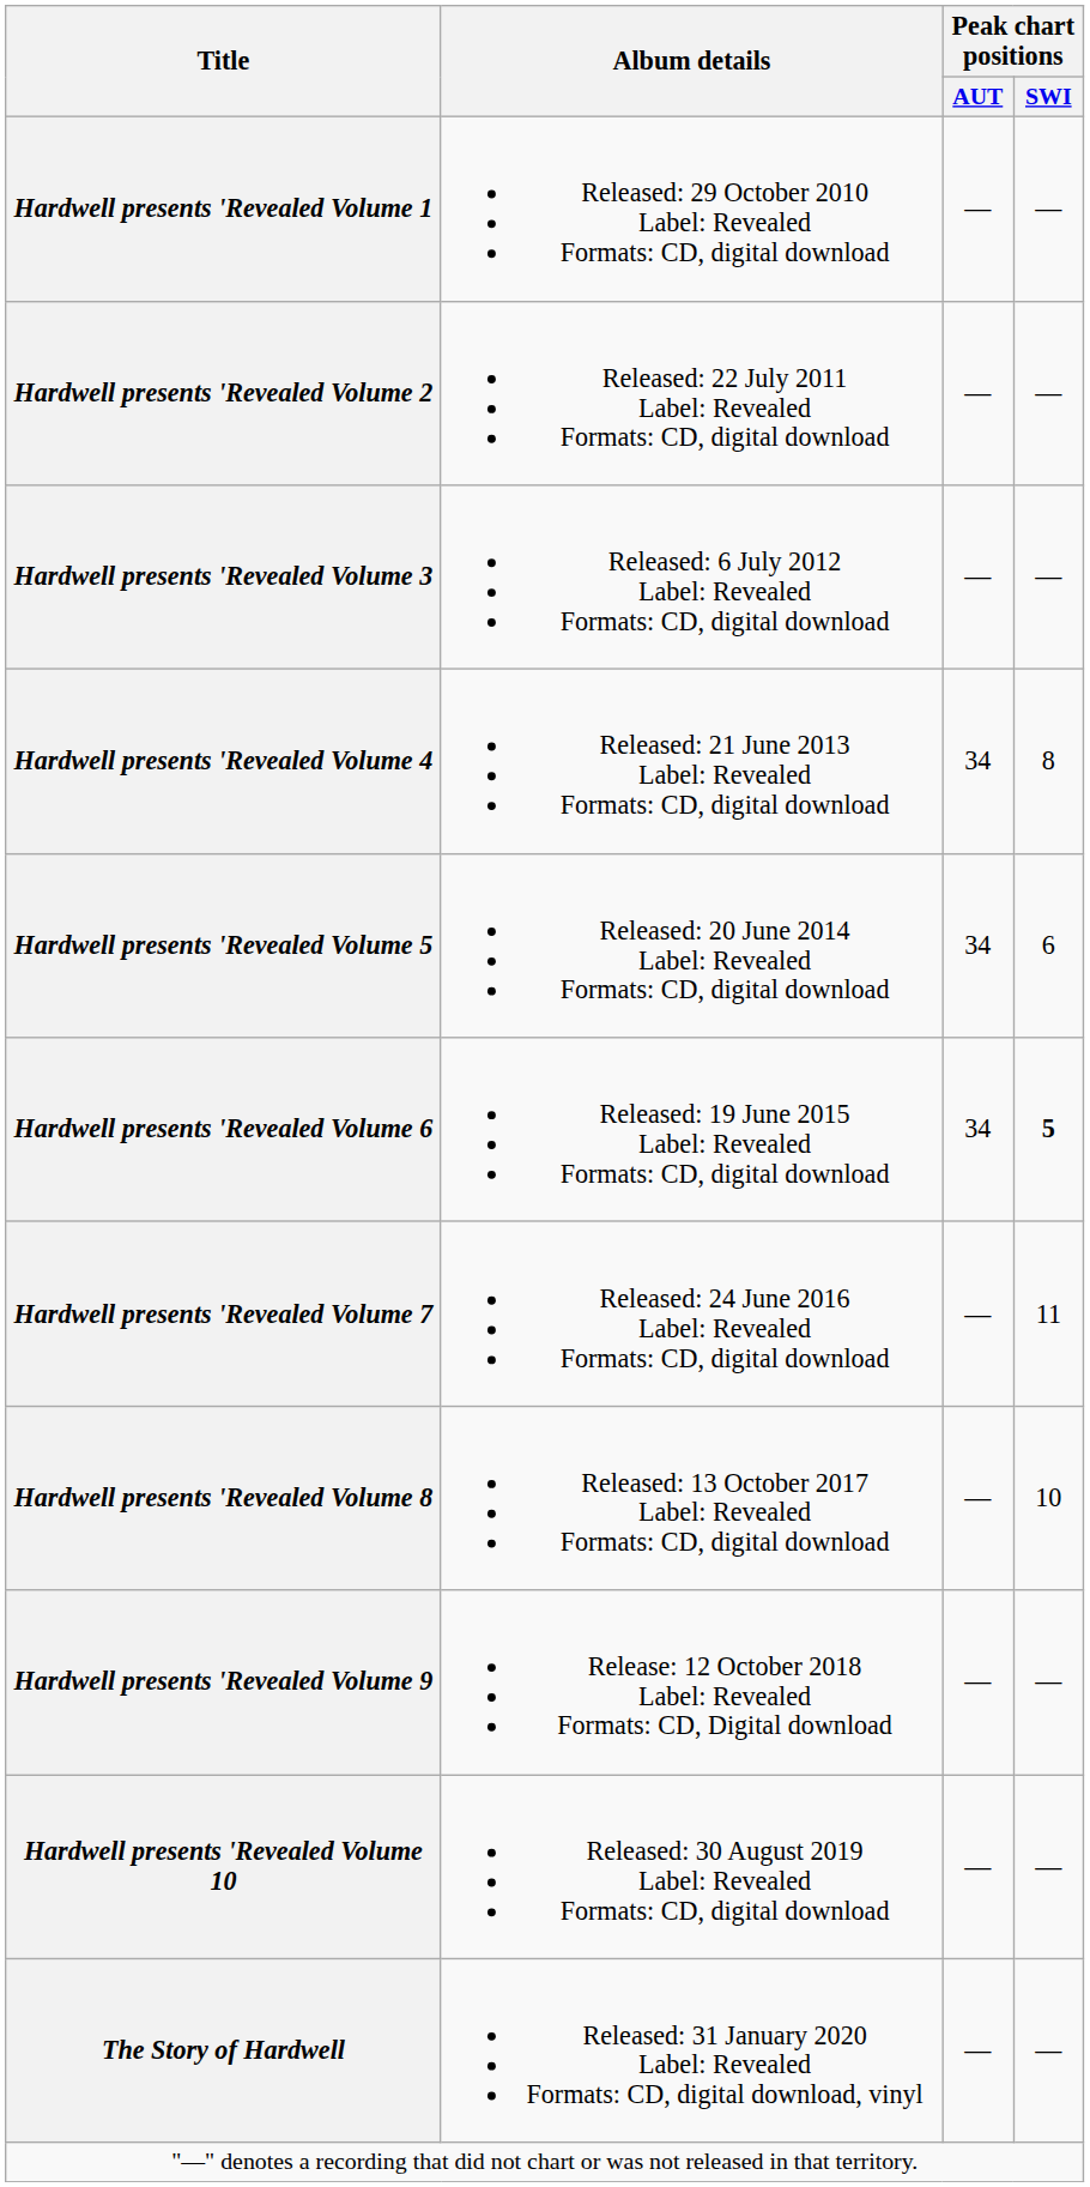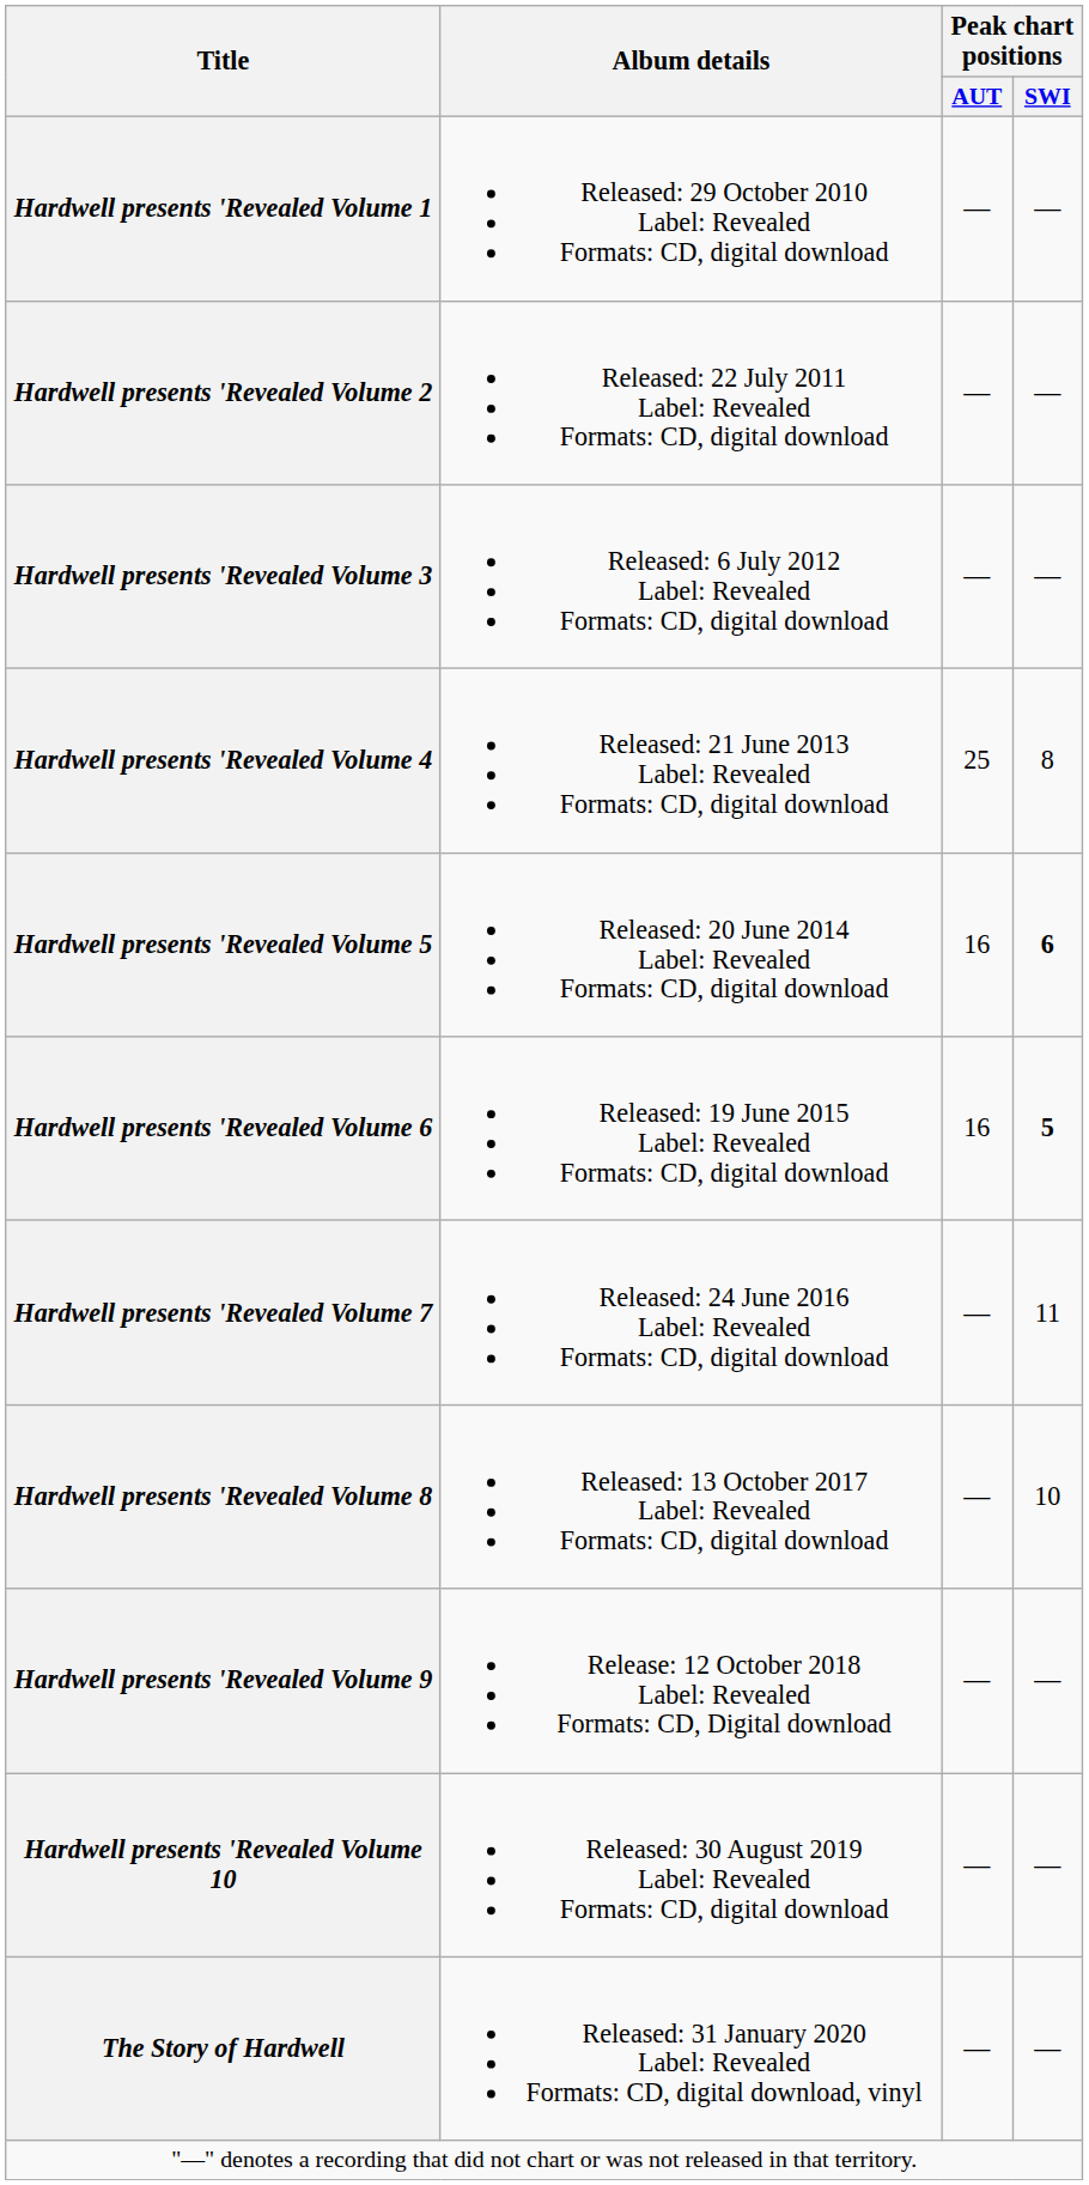Hardwell presents 'Revealed Volume 4 | Peak chart positions / AUT: 34 -> 25
Hardwell presents 'Revealed Volume 5 | Peak chart positions / AUT: 34 -> 16
Hardwell presents 'Revealed Volume 5 | Peak chart positions / SWI: normal -> bold
Hardwell presents 'Revealed Volume 6 | Peak chart positions / AUT: 34 -> 16
